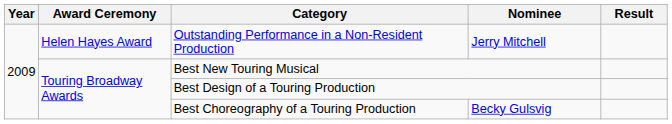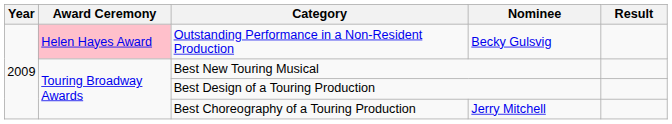Outstanding Performance in a Non-Resident Production | Award Ceremony: no background -> pink background
Outstanding Performance in a Non-Resident Production | Nominee: Jerry Mitchell -> Becky Gulsvig
Best Choreography of a Touring Production | Nominee: Becky Gulsvig -> Jerry Mitchell
